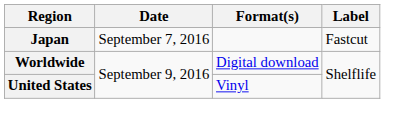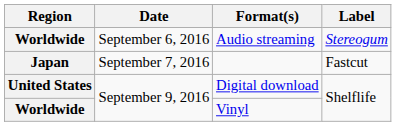+ row: Worldwide | September 6, 2016 | Audio streaming | Stereogum
Digital download | Region: Worldwide -> United States
Vinyl | Region: United States -> Worldwide
